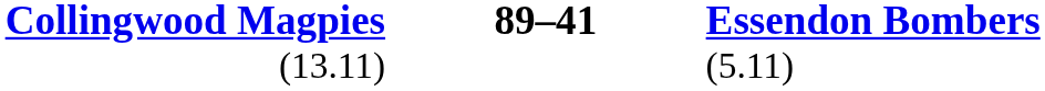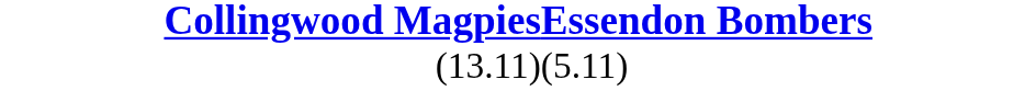- column: 89–41
